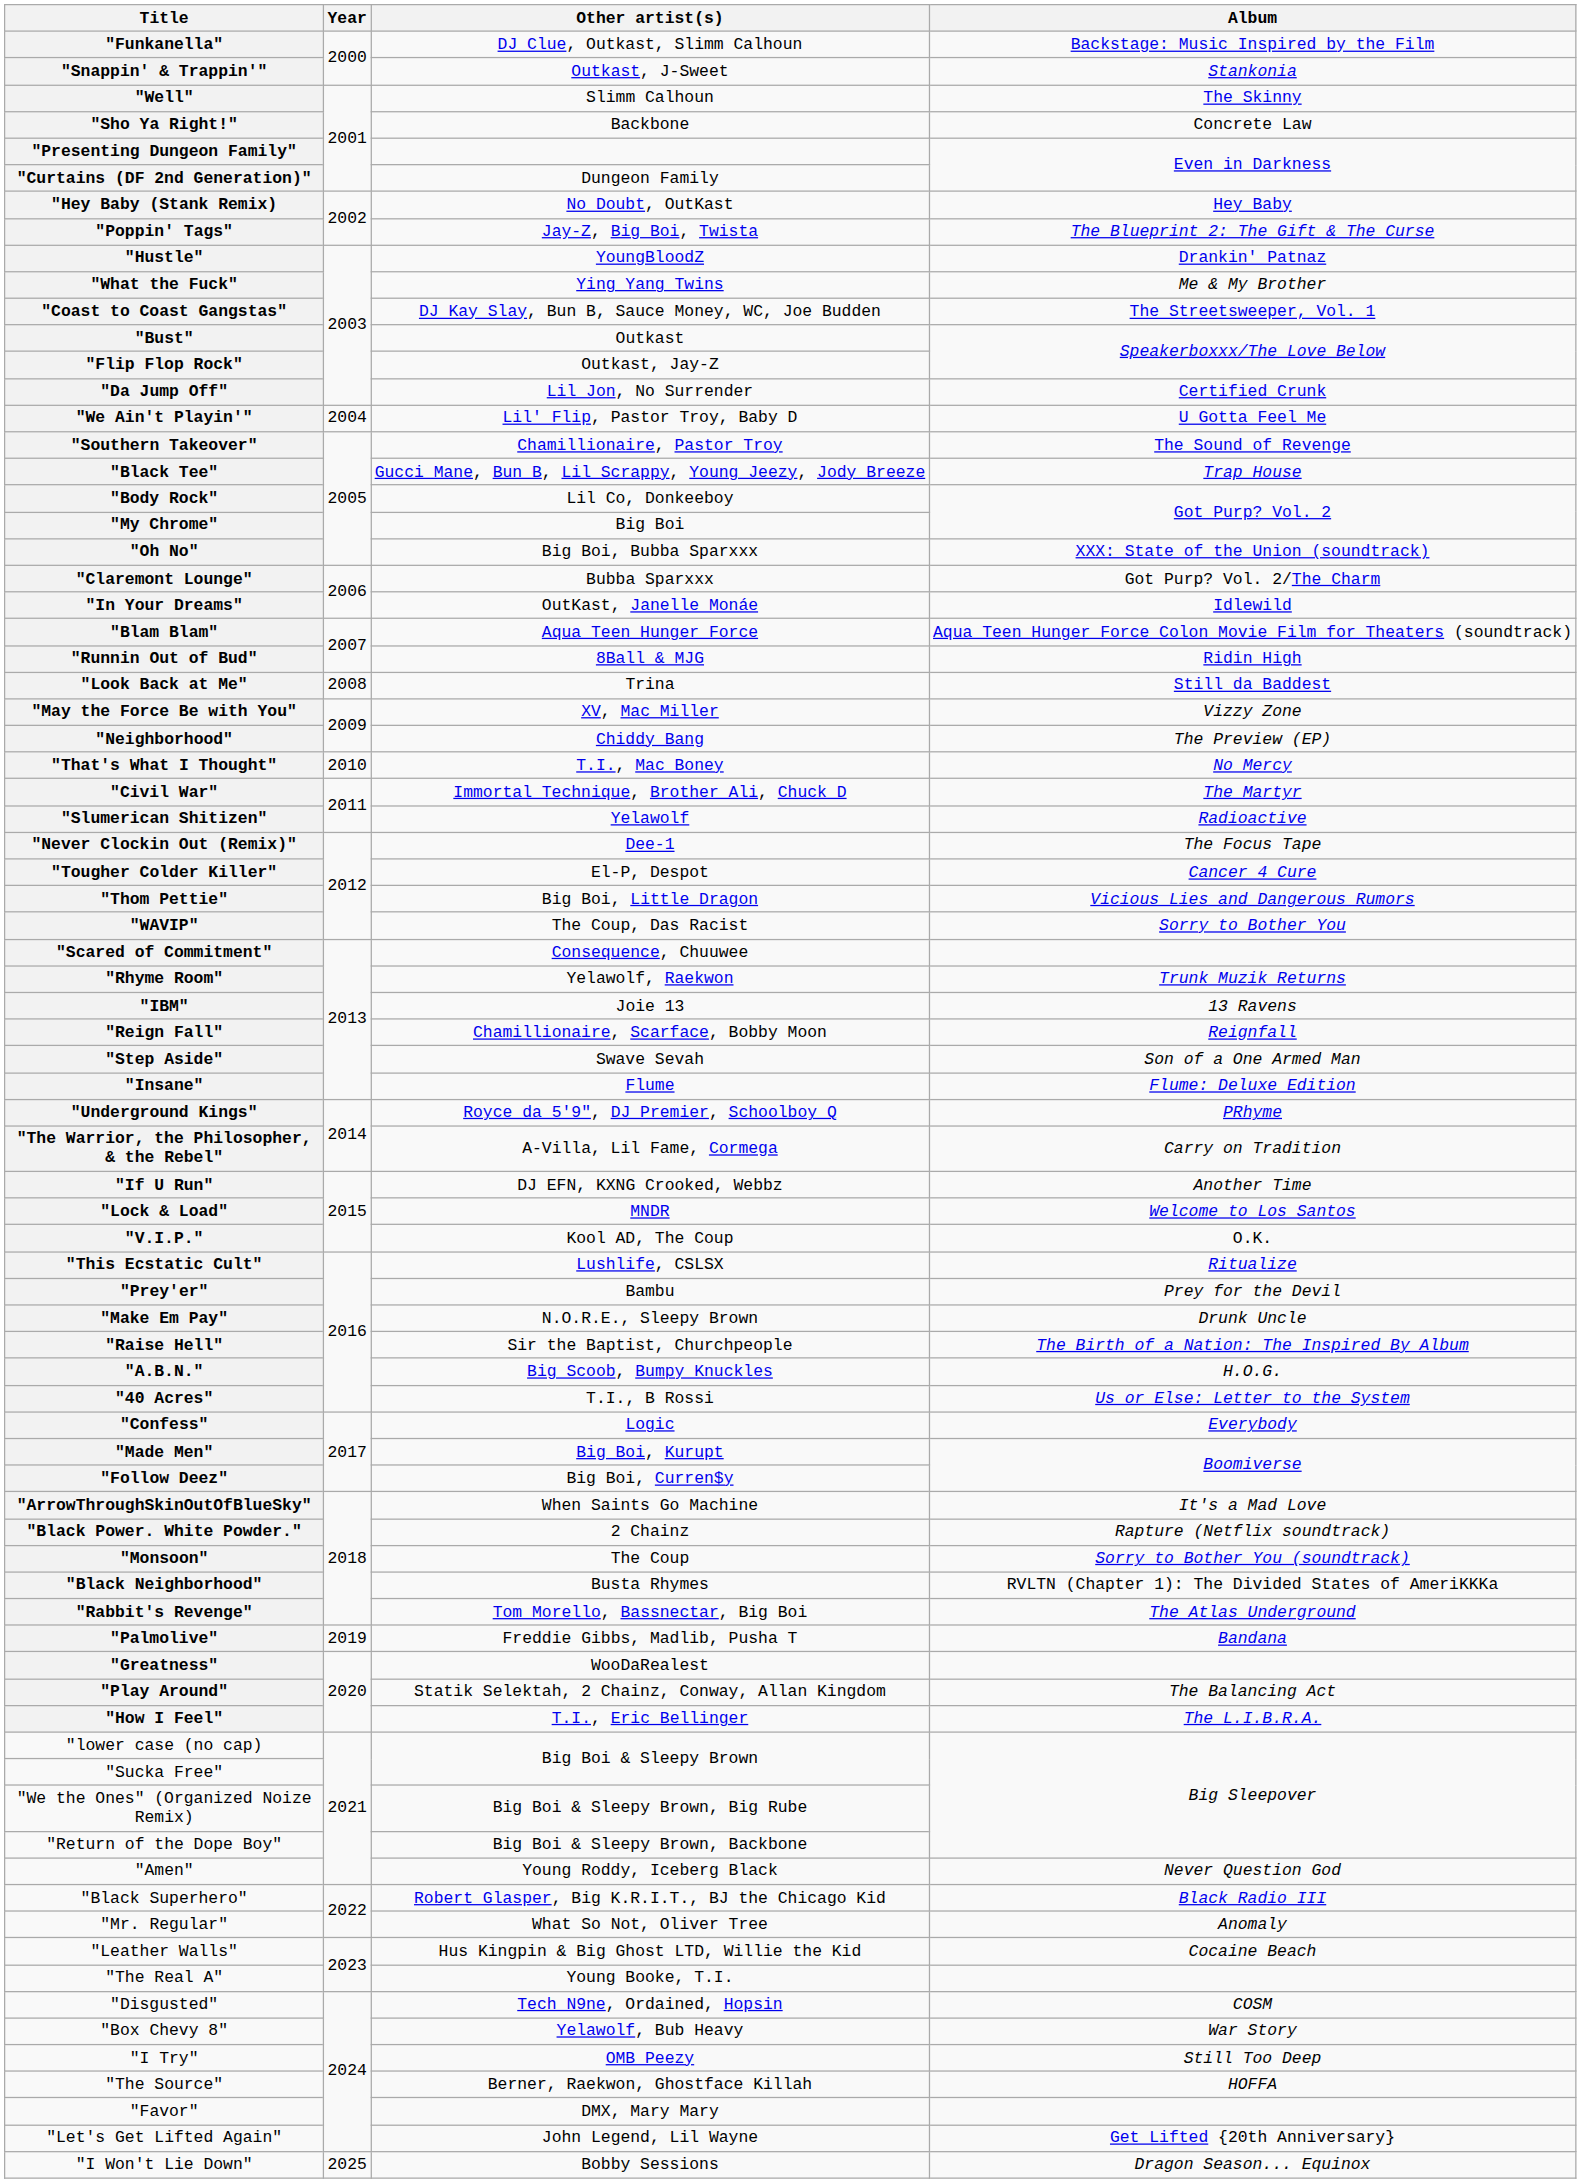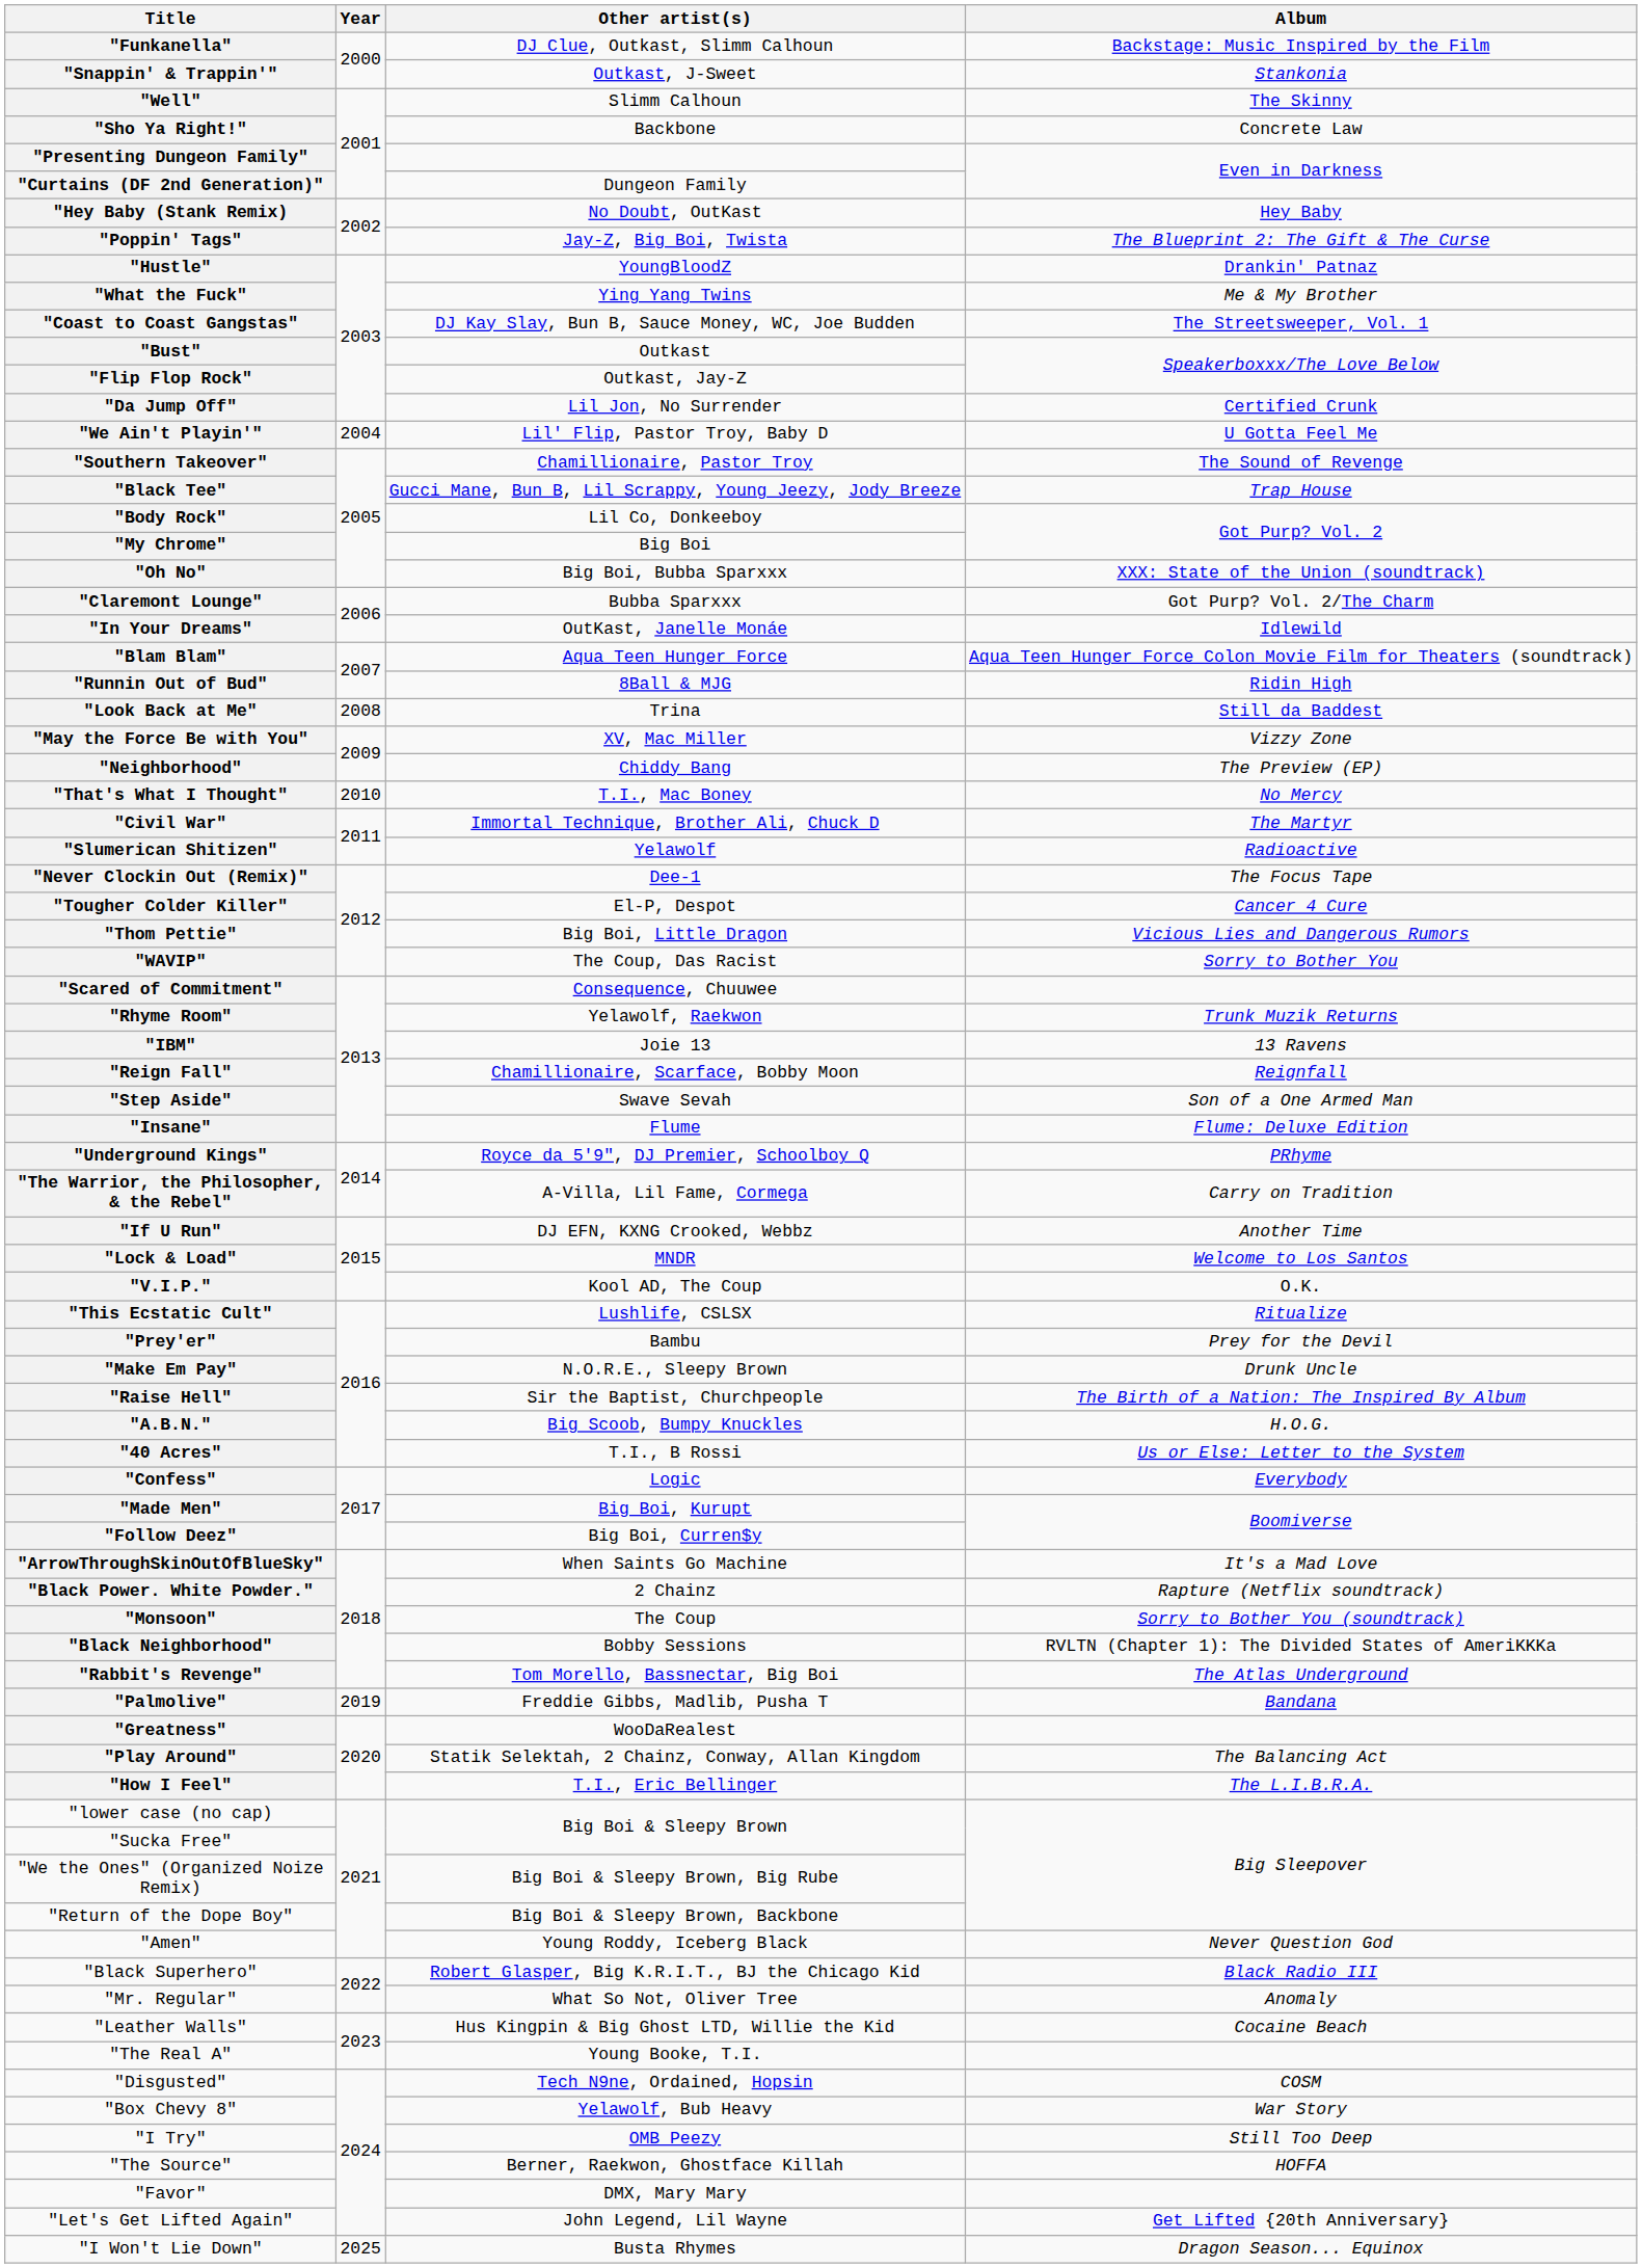"Black Neighborhood" | Other artist(s): Busta Rhymes -> Bobby Sessions
"I Won't Lie Down" | Other artist(s): Bobby Sessions -> Busta Rhymes
